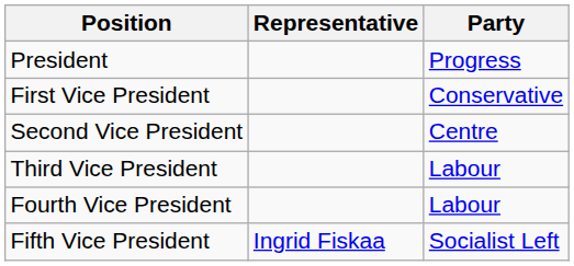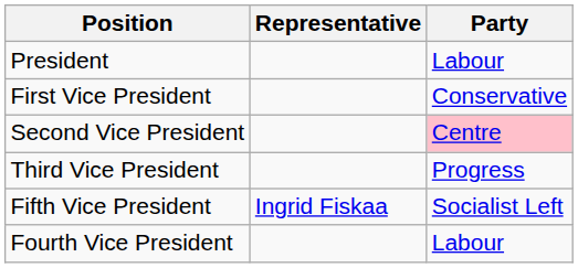President | Party: Progress -> Labour
Second Vice President | Party: no background -> pink background
Third Vice President | Party: Labour -> Progress
rows swapped: Fourth Vice President <-> Fifth Vice President
